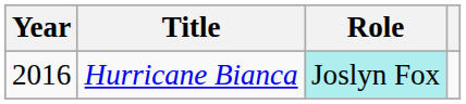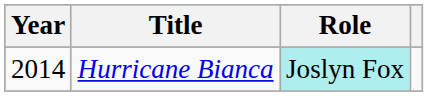Hurricane Bianca | Year: 2016 -> 2014
